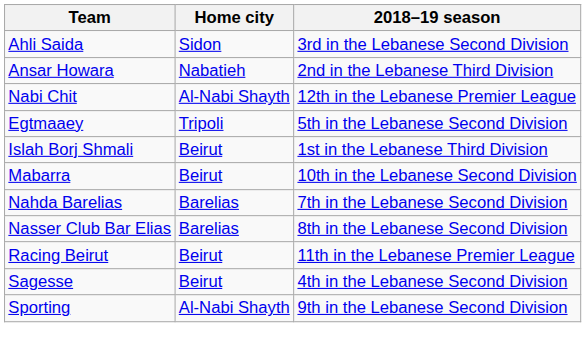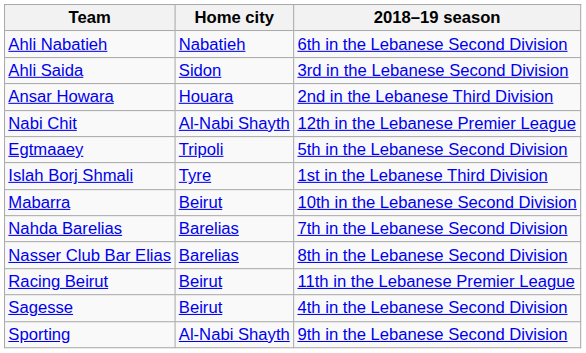+ row: Ahli Nabatieh | Nabatieh | 6th in the Lebanese Second Division
Ansar Howara | Home city: Nabatieh -> Houara
Islah Borj Shmali | Home city: Beirut -> Tyre
